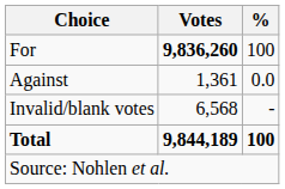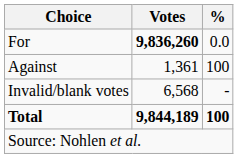For | %: 100 -> 0.0
Against | %: 0.0 -> 100
